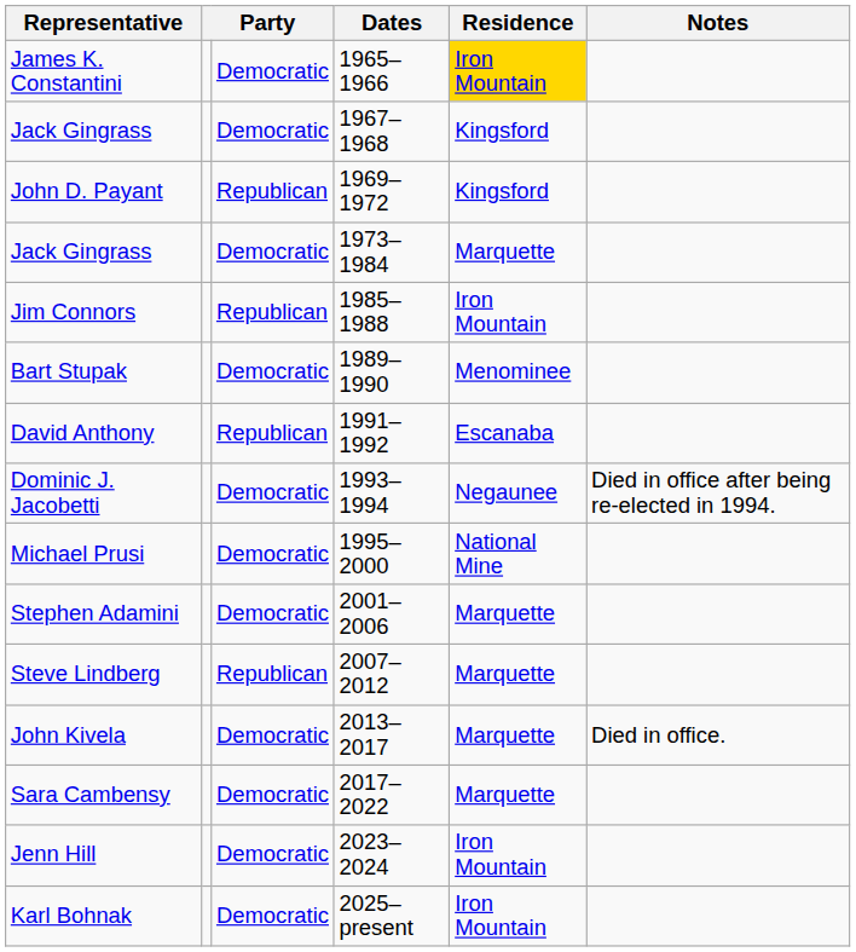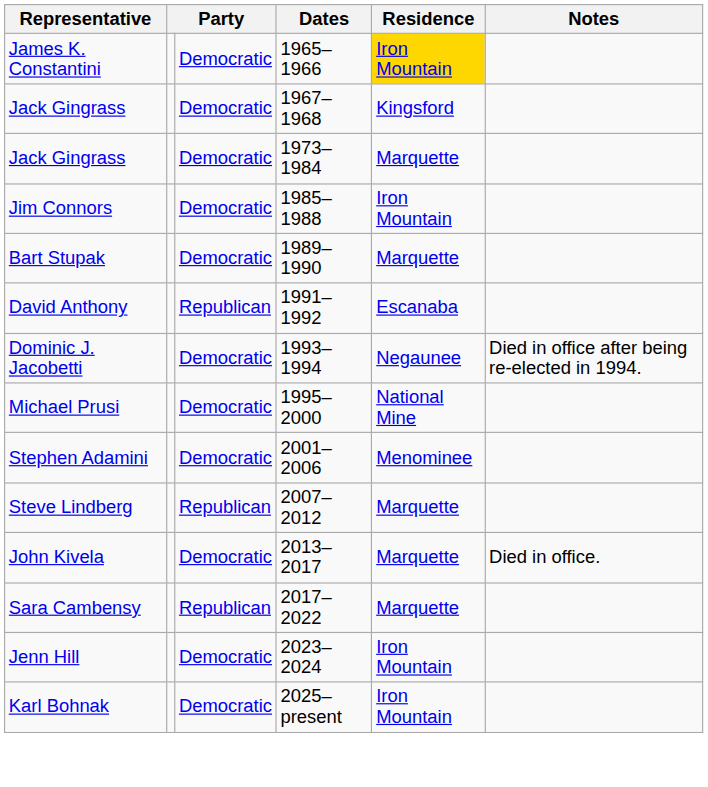- row: John D. Payant | Republican | 1969–1972 | Kingsford
Jim Connors | column 3: Republican -> Democratic
Bart Stupak | Residence: Menominee -> Marquette
Stephen Adamini | Residence: Marquette -> Menominee
Sara Cambensy | column 3: Democratic -> Republican
